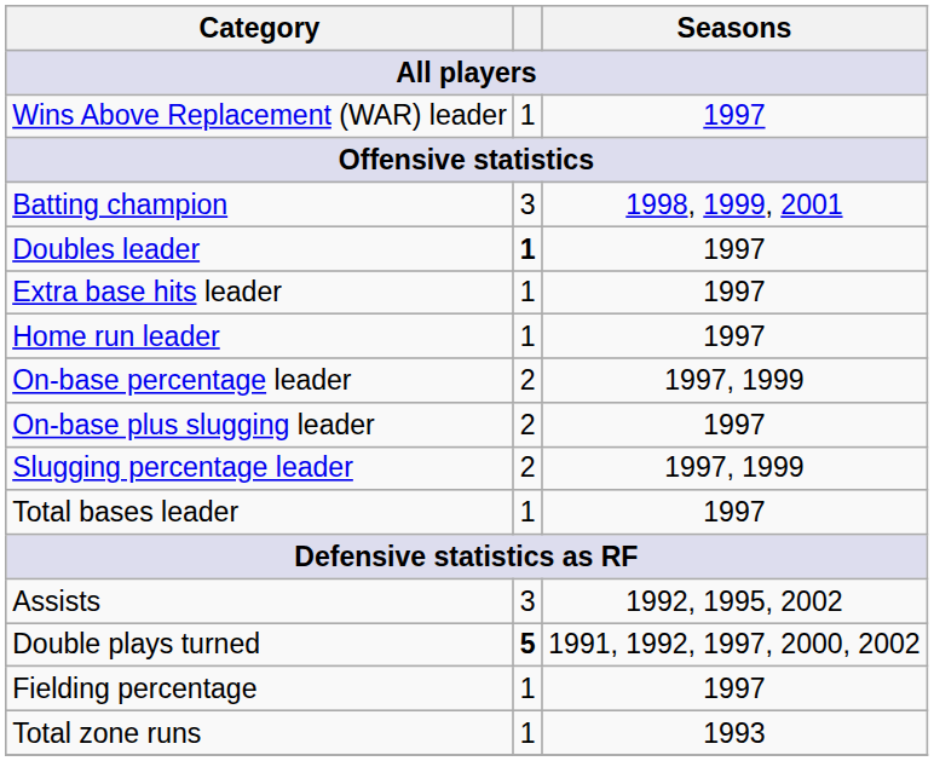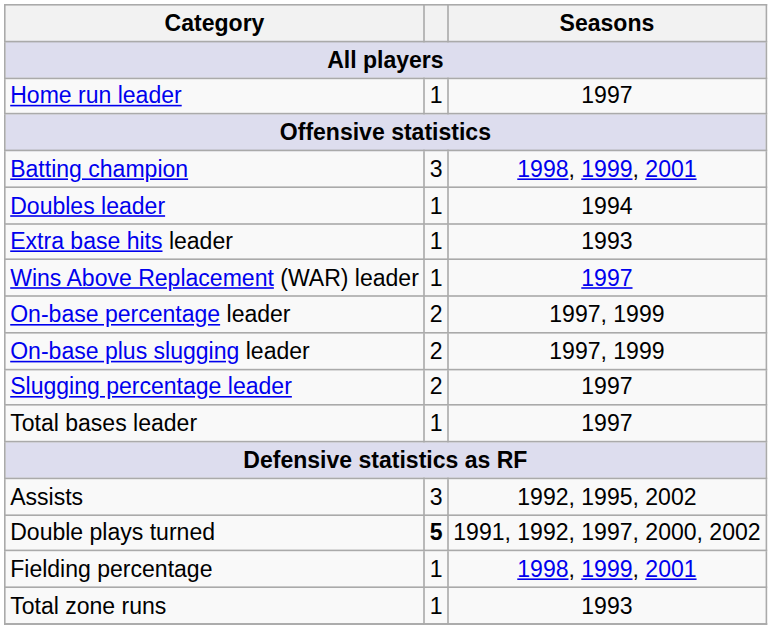rows swapped: Wins Above Replacement (WAR) leader <-> Home run leader
Doubles leader | column 2: bold -> normal
Doubles leader | Seasons: 1997 -> 1994
Extra base hits leader | Seasons: 1997 -> 1993
On-base plus slugging leader | Seasons: 1997 -> 1997, 1999
Slugging percentage leader | Seasons: 1997, 1999 -> 1997
Fielding percentage | Seasons: 1997 -> 1998, 1999, 2001
